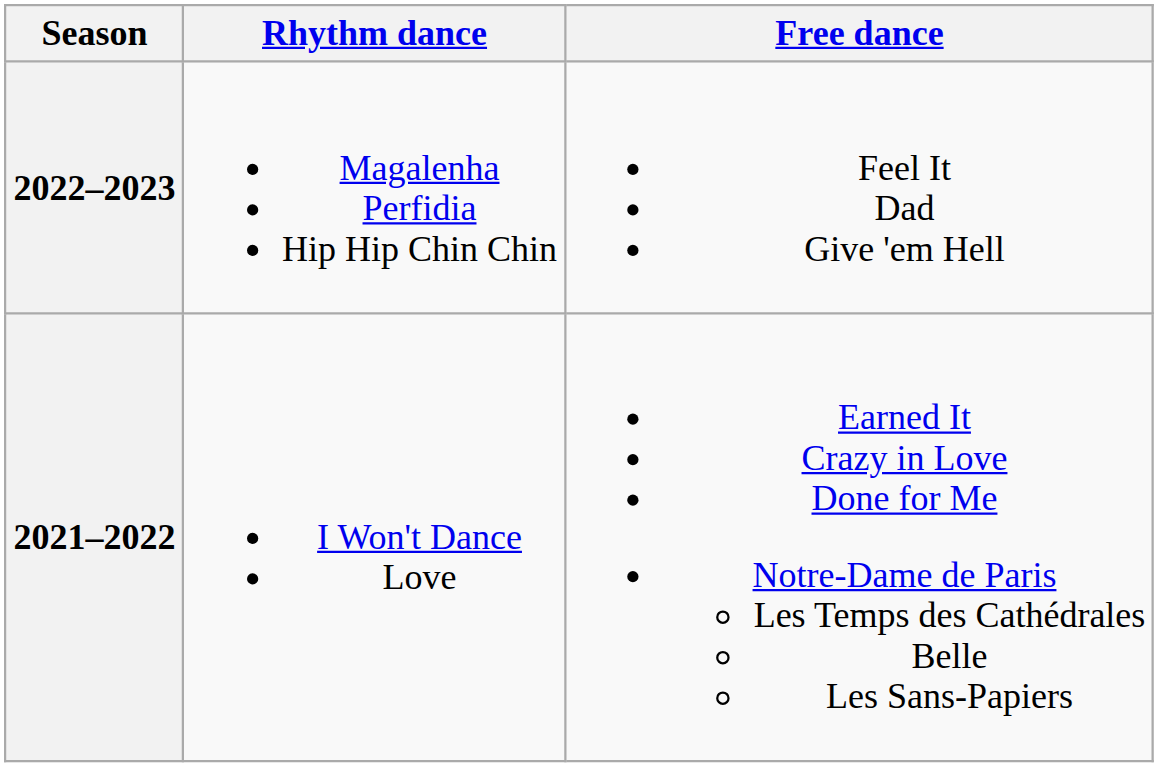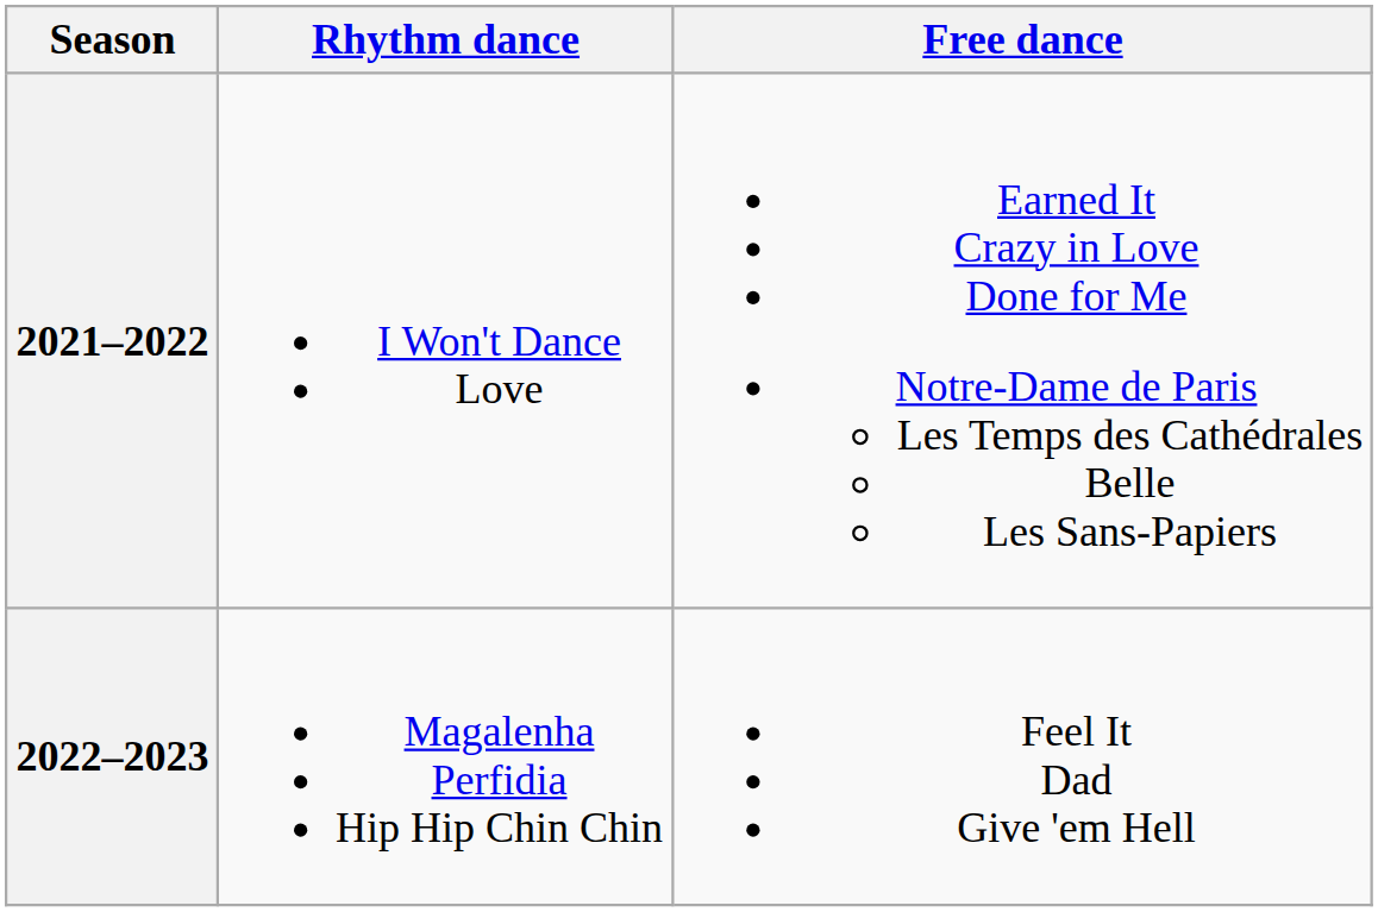rows swapped: 2022–2023 <-> 2021–2022
